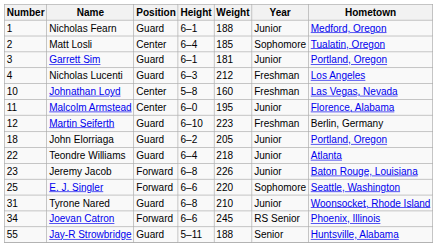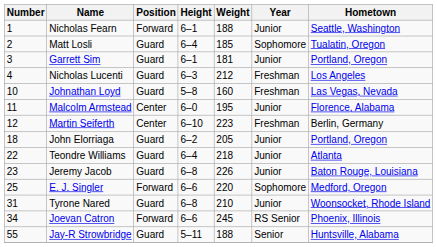Nicholas Fearn | Position: Guard -> Forward
Nicholas Fearn | Hometown: Medford, Oregon -> Seattle, Washington
Matt Losli | Position: Center -> Guard
Johnathan Loyd | Position: Center -> Guard
Martin Seiferth | Position: Guard -> Center
Jeremy Jacob | Position: Forward -> Guard
E. J. Singler | Hometown: Seattle, Washington -> Medford, Oregon
